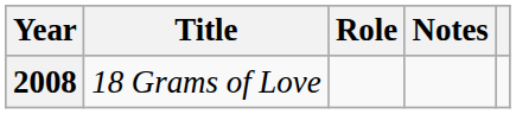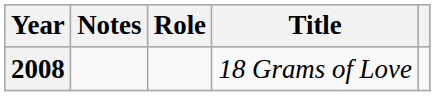columns swapped: Title <-> Notes
